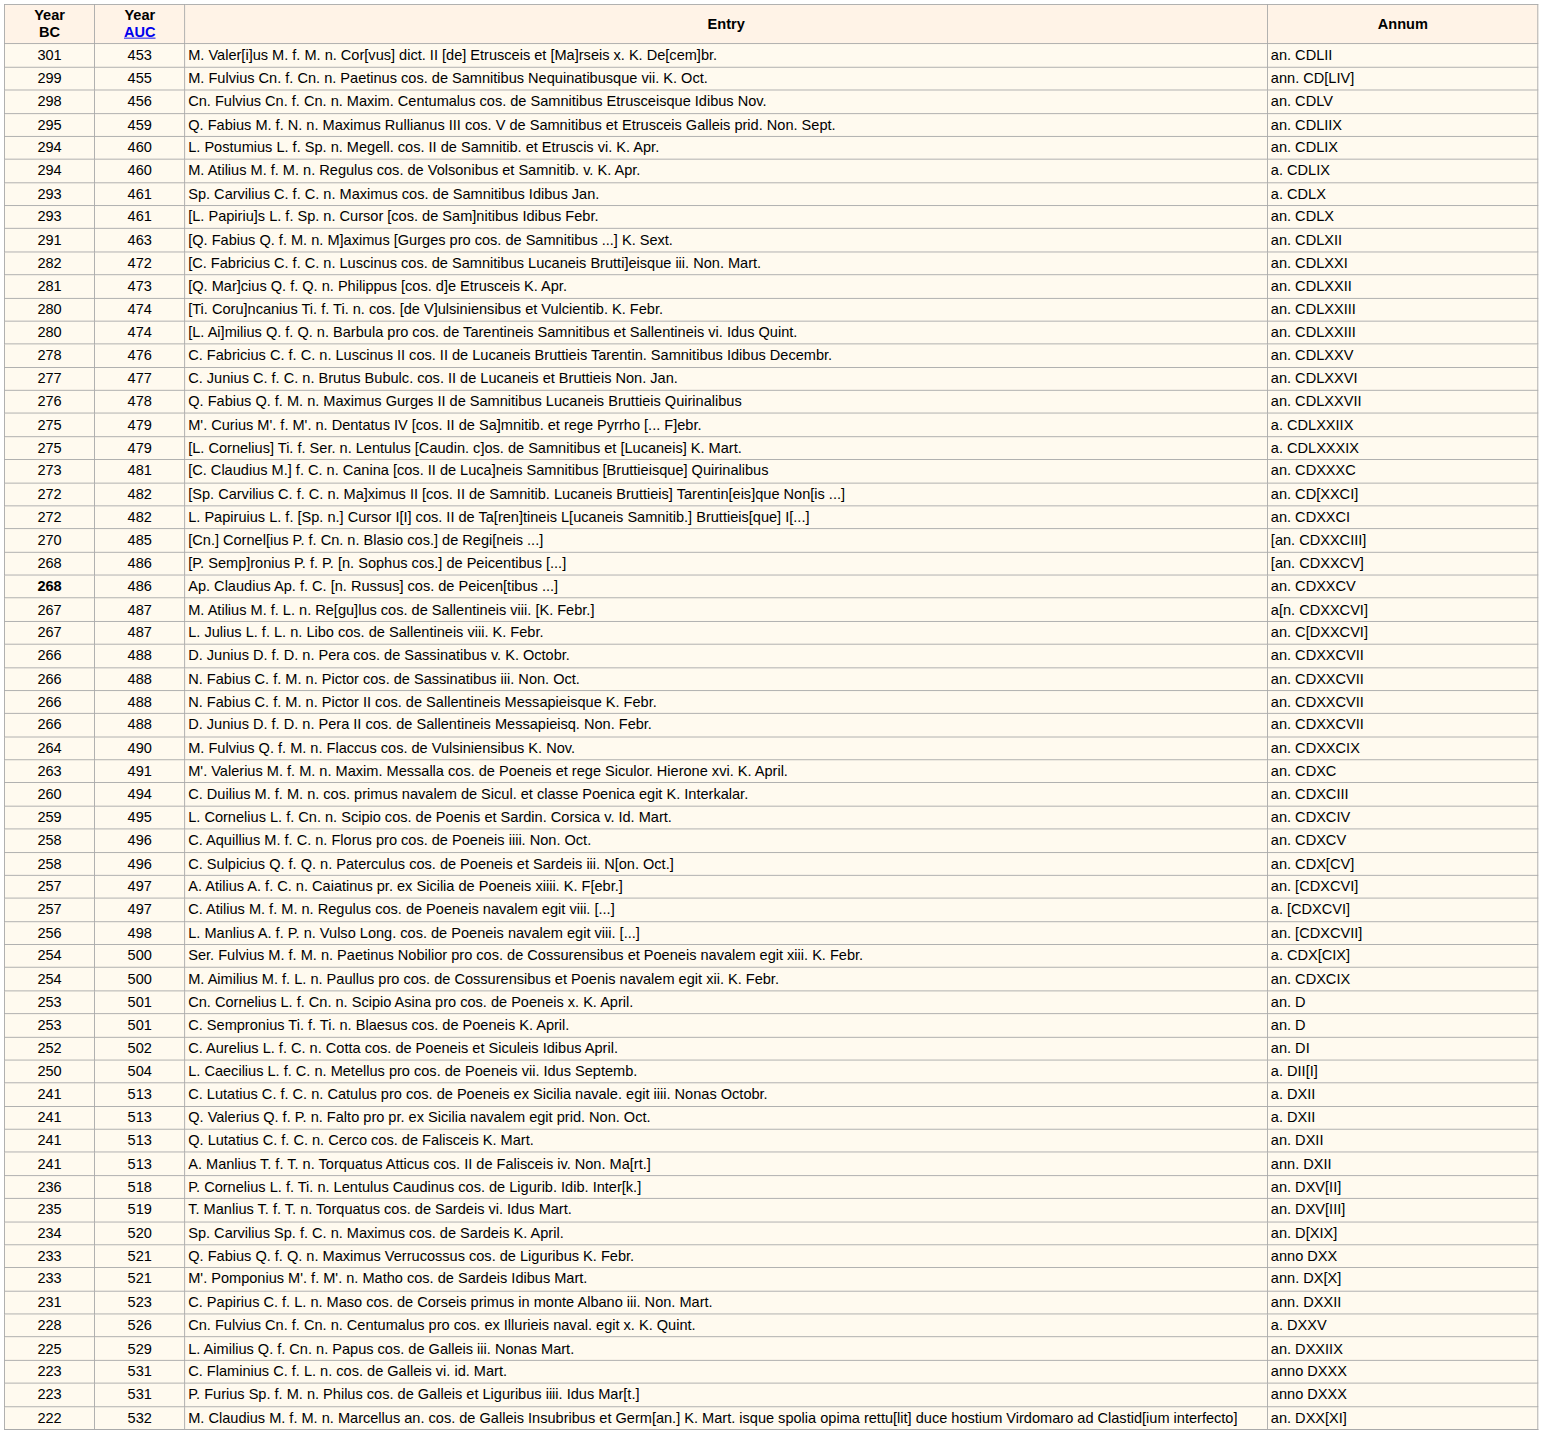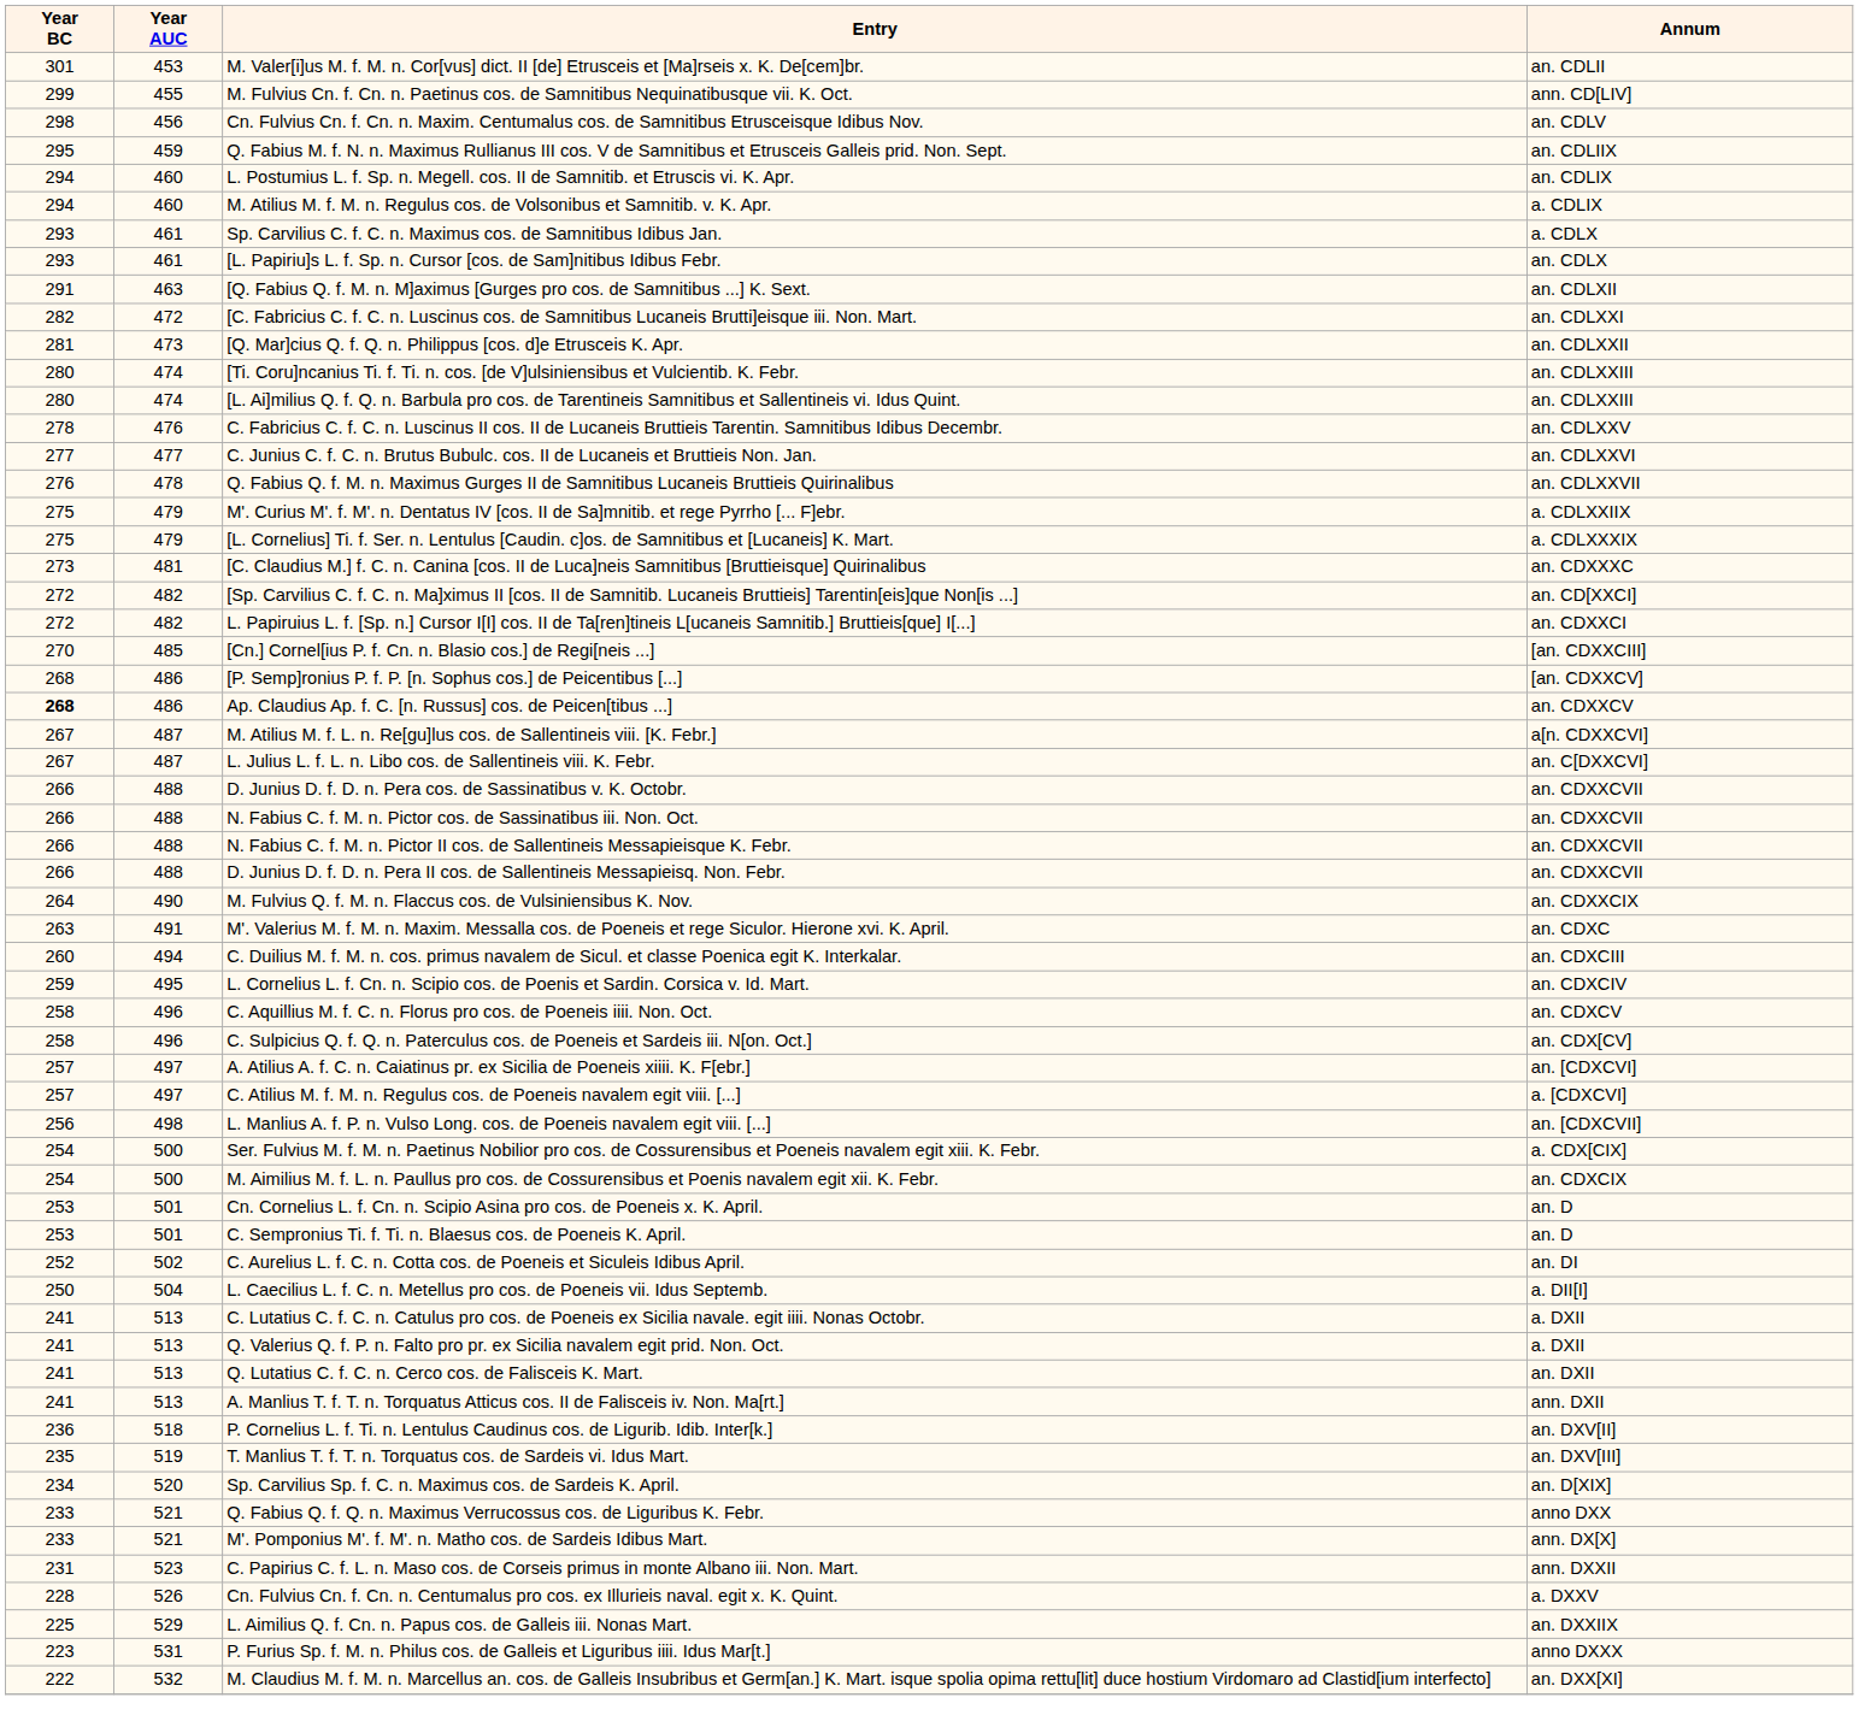- row: 223 | 531 | C. Flaminius C. f. L. n. cos. de Galleis vi. id. Mart. | anno DXXX
